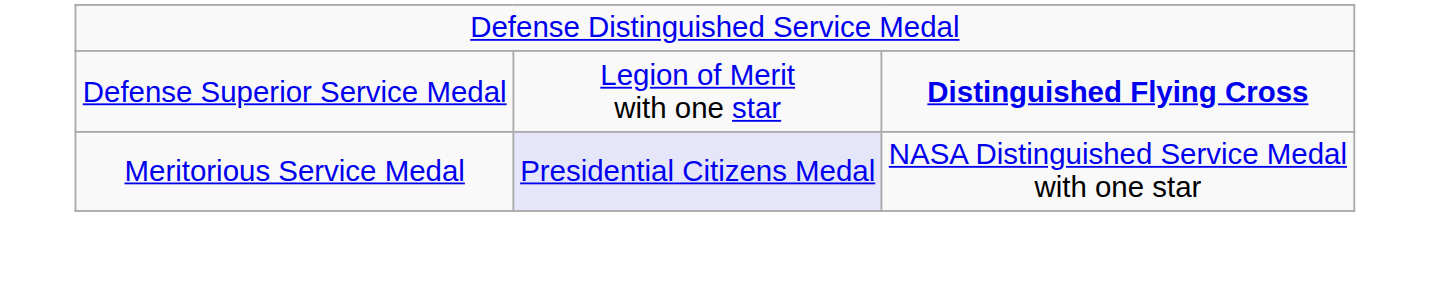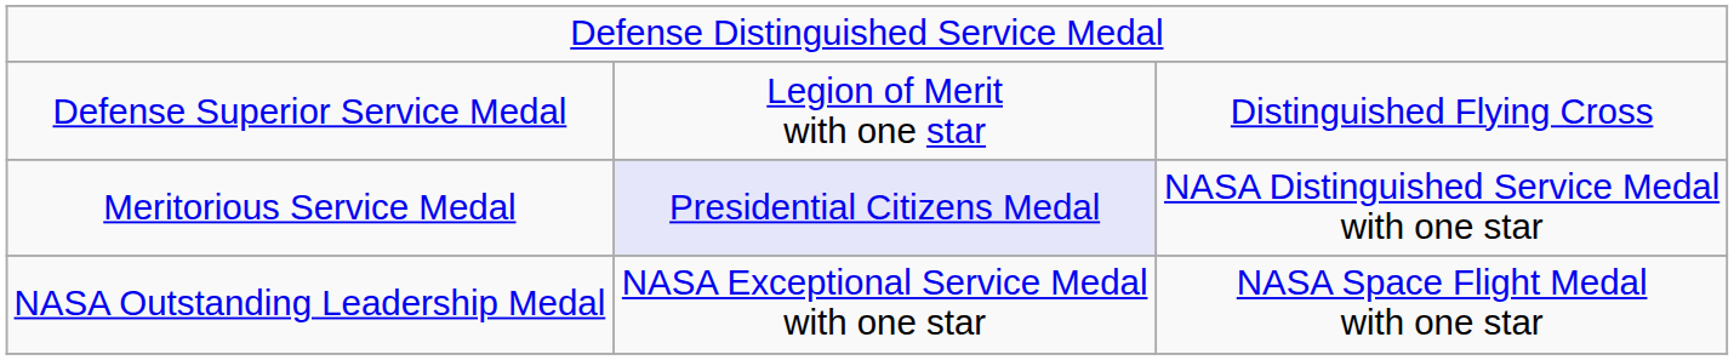Defense Superior Service Medal | column 3: bold -> normal
+ row: NASA Outstanding Leadership Medal | NASA Exceptional Service Medal with one star | NASA Space Flight Medal with one star
